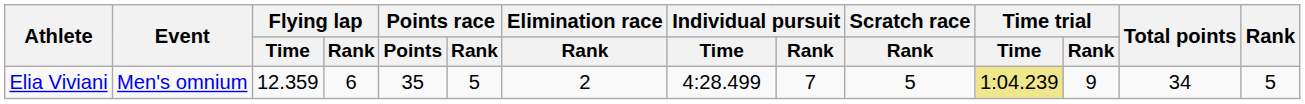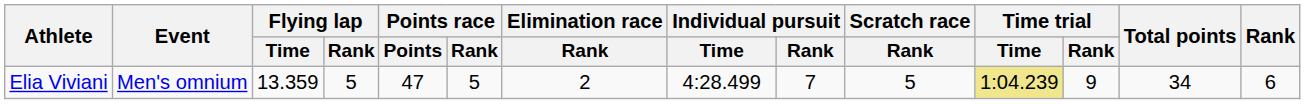Elia Viviani | Flying lap / Time: 12.359 -> 13.359
Elia Viviani | Flying lap / Rank: 6 -> 5
Elia Viviani | Points race / Points: 35 -> 47
Elia Viviani | Rank: 5 -> 6
